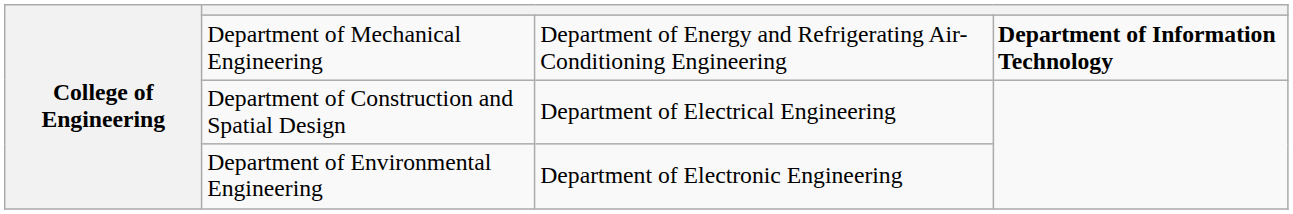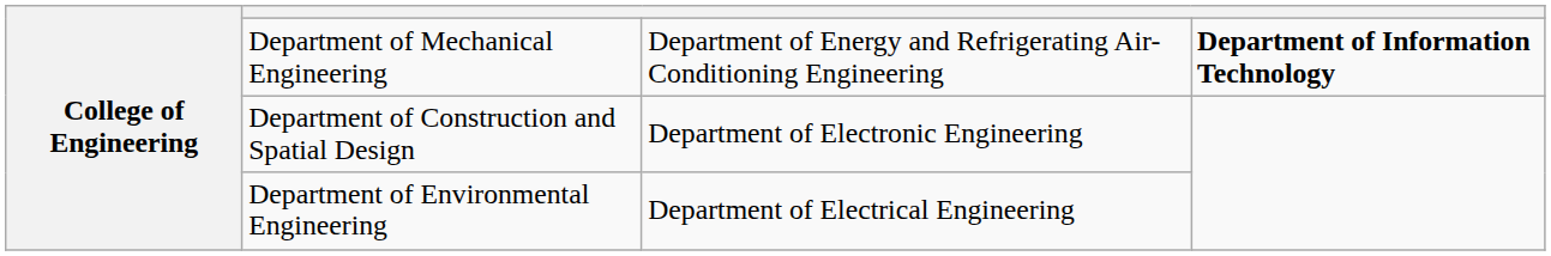Department of Construction and Spatial Design | column 3: Department of Electrical Engineering -> Department of Electronic Engineering
Department of Environmental Engineering | column 3: Department of Electronic Engineering -> Department of Electrical Engineering
